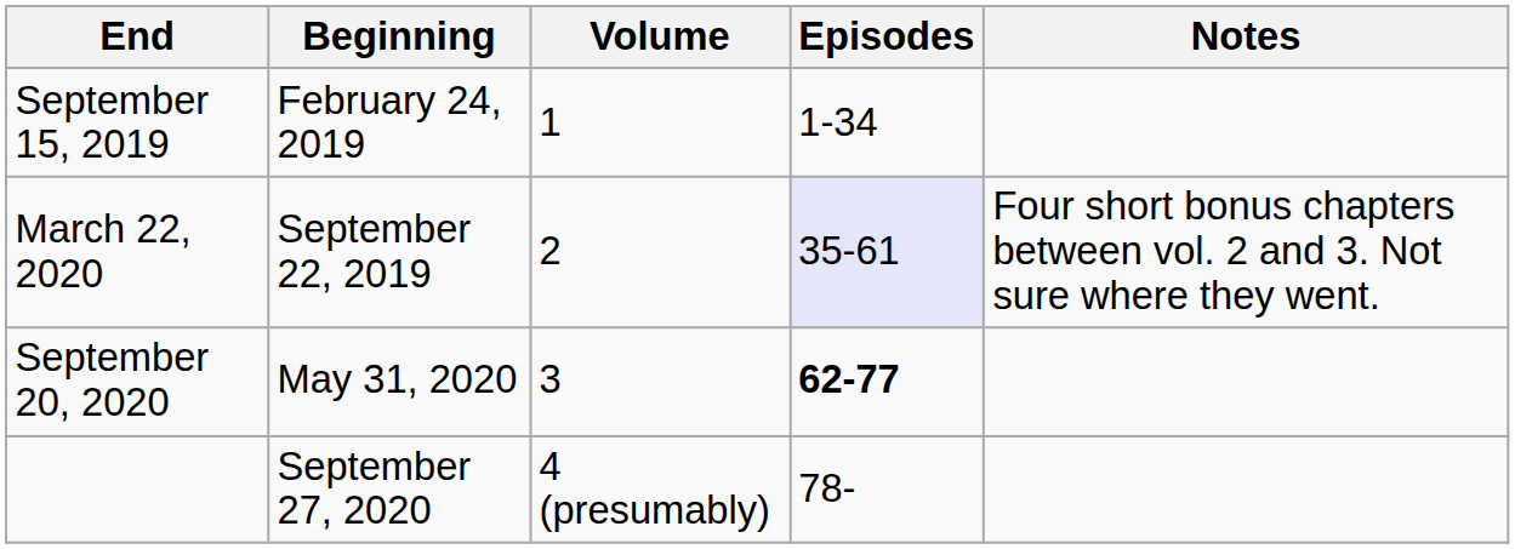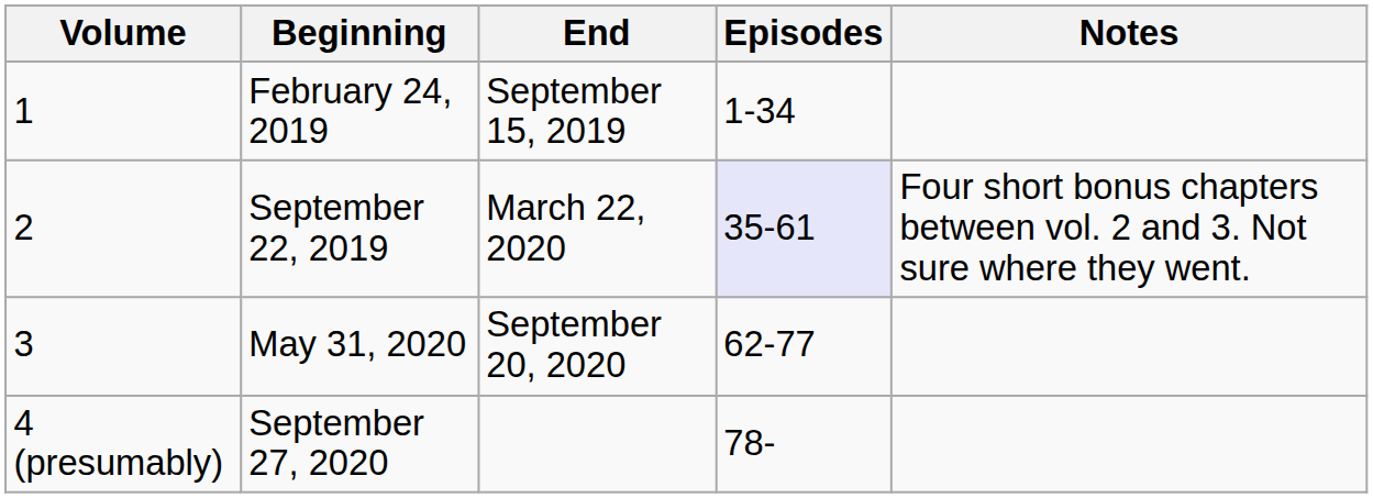columns swapped: Volume <-> End
May 31, 2020 | Episodes: bold -> normal
